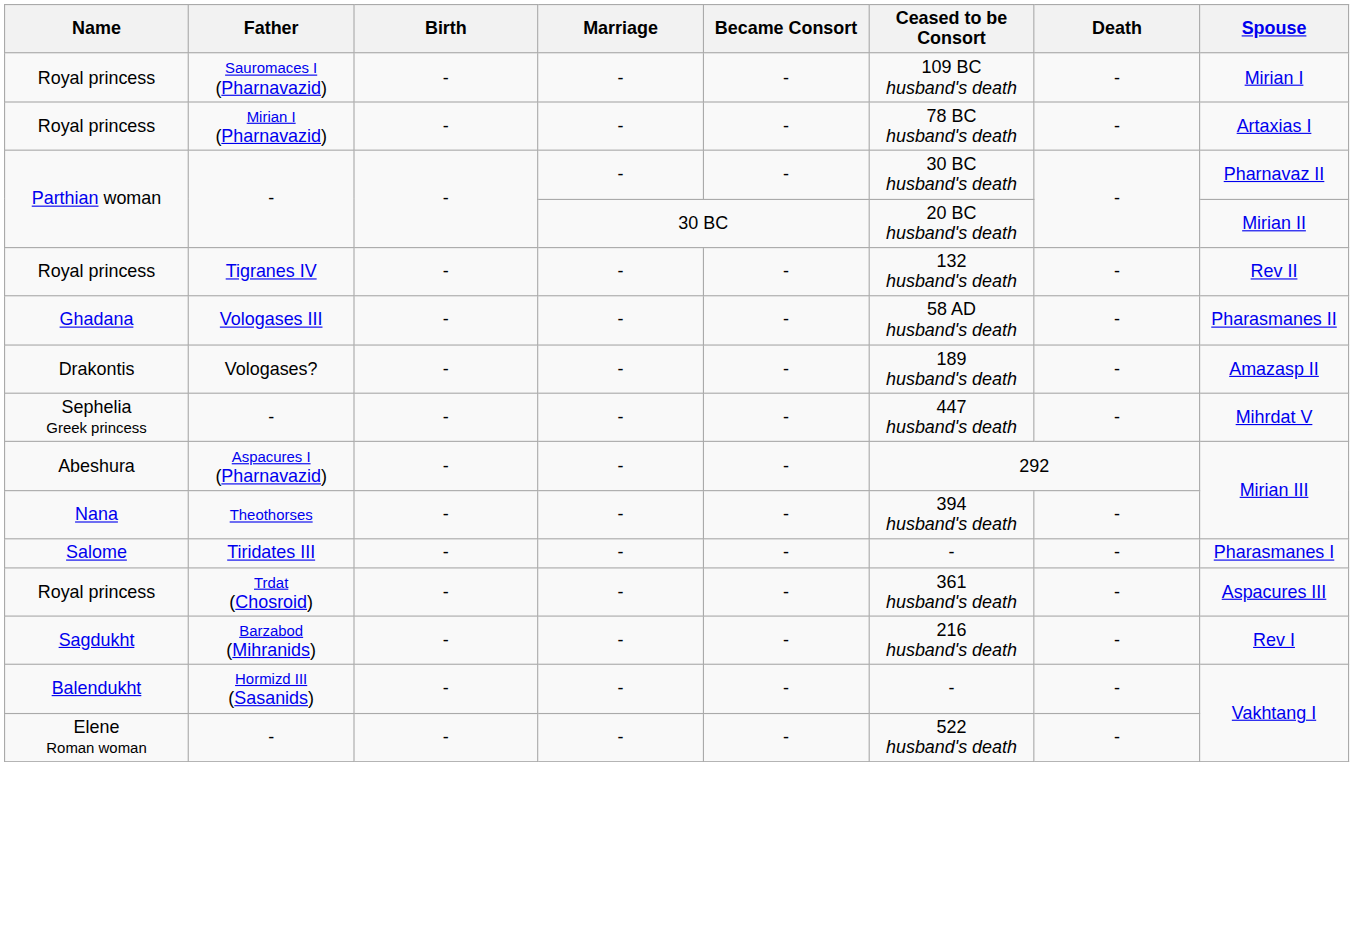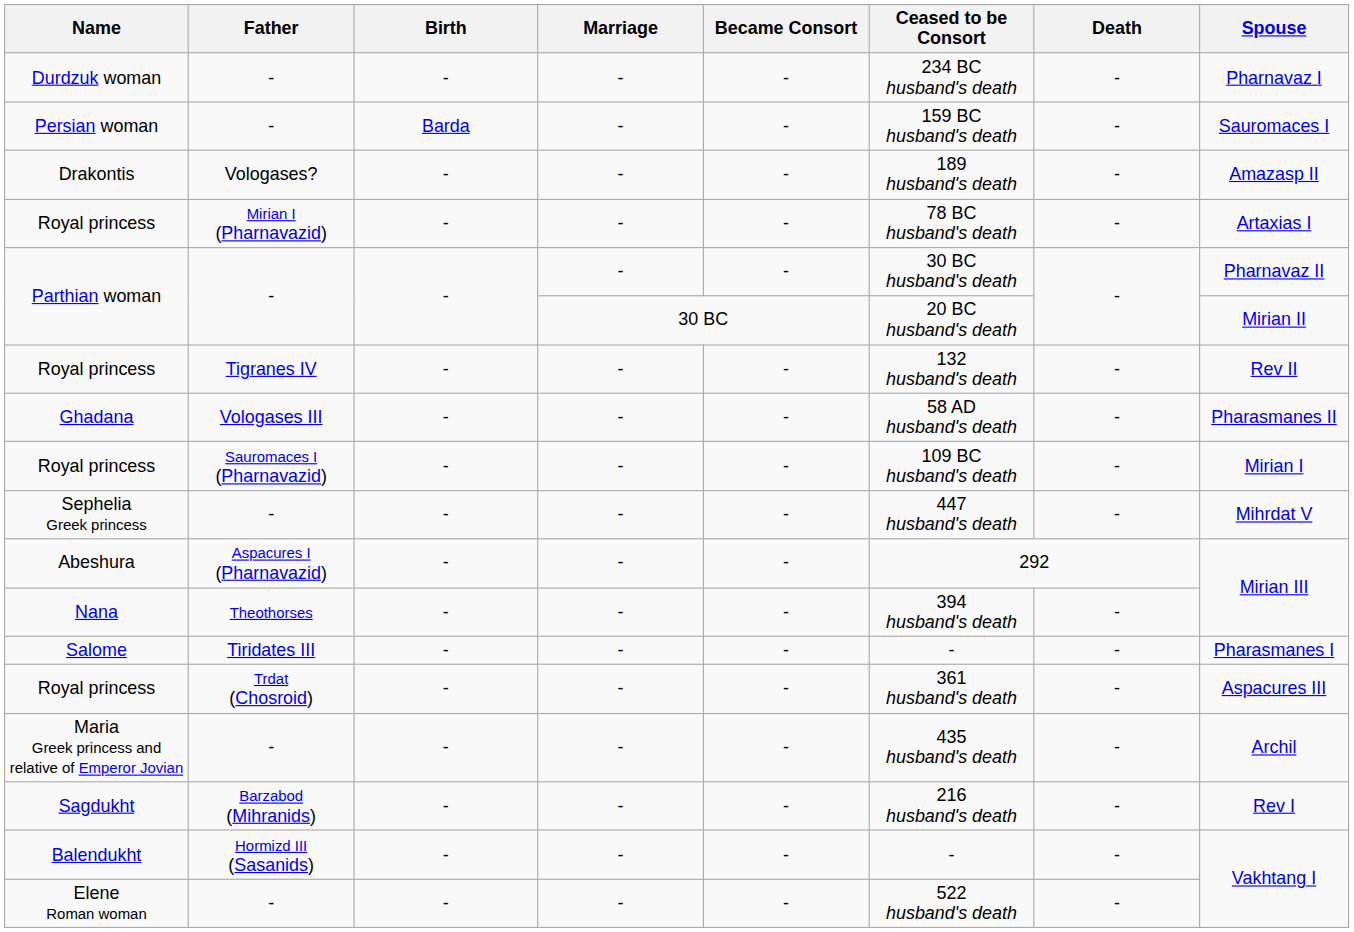+ row: Durdzuk woman | - | - | - | - | 234 BC husband's death | - | Pharnavaz I
+ row: Persian woman | - | Barda | - | - | 159 BC husband's death | - | Sauromaces I
rows swapped: Royal princess / Sauromaces I (Pharnavazid) <-> Drakontis
+ row: Maria Greek princess and relative of Emperor Jovian | - | - | - | - | 435 husband's death | - | Archil
